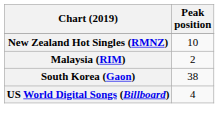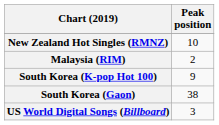+ row: South Korea (K-pop Hot 100) | 9
US World Digital Songs (Billboard) | Peak position: 4 -> 3
